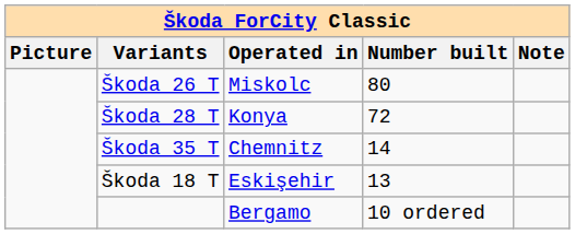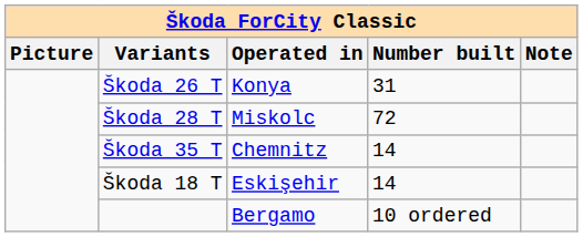Škoda 26 T | Operated in: Miskolc -> Konya
Škoda 26 T | Number built: 80 -> 31
Škoda 28 T | Operated in: Konya -> Miskolc
Škoda 18 T | Number built: 13 -> 14
